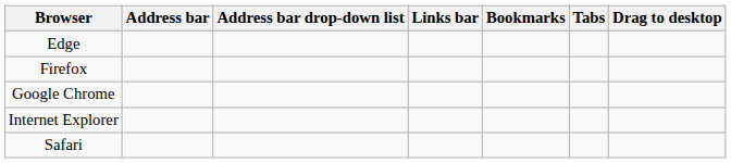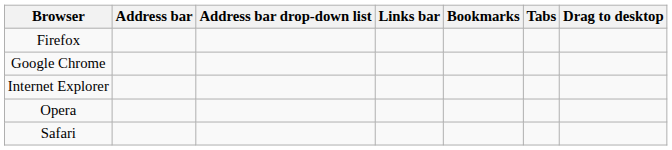- row: Edge
+ row: Opera
